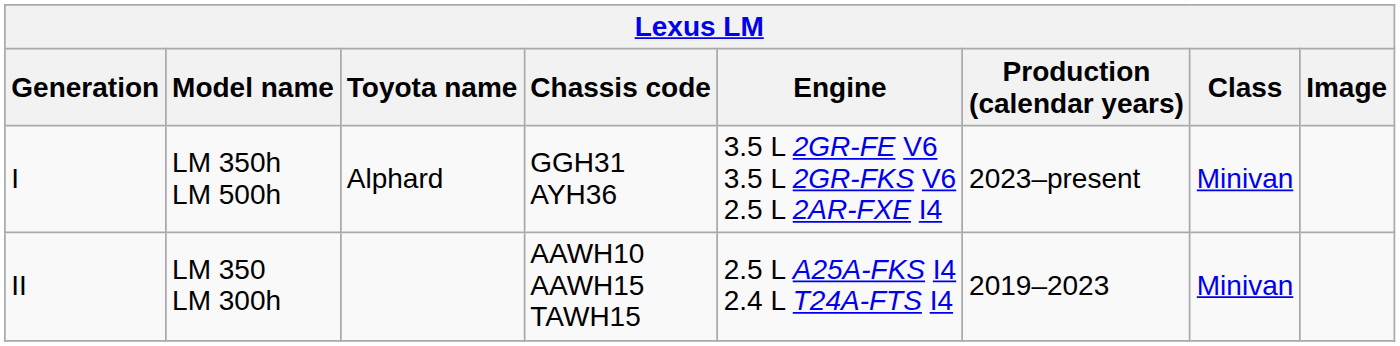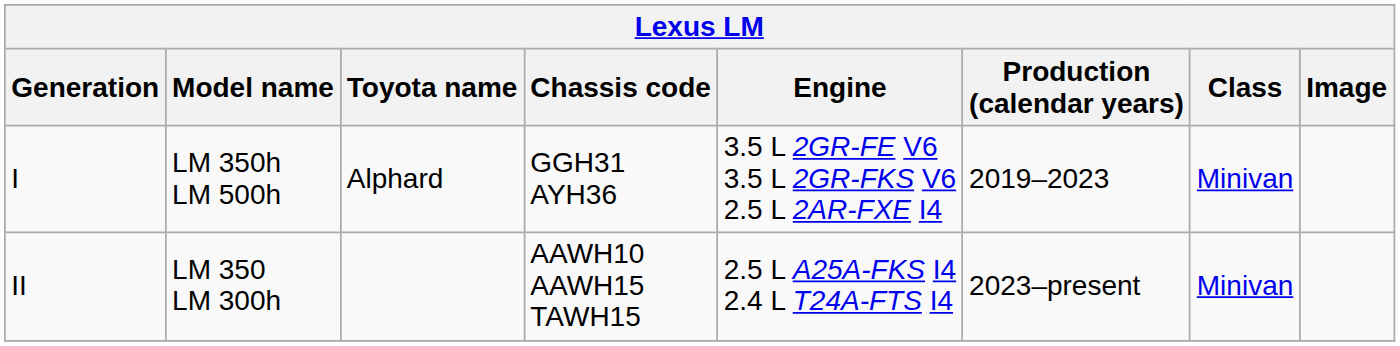I | Production (calendar years): 2023–present -> 2019–2023
II | Production (calendar years): 2019–2023 -> 2023–present
